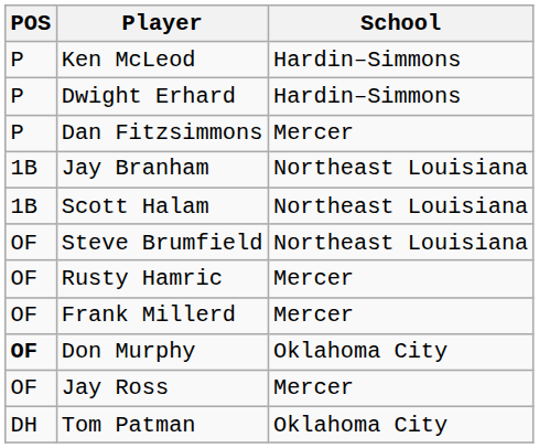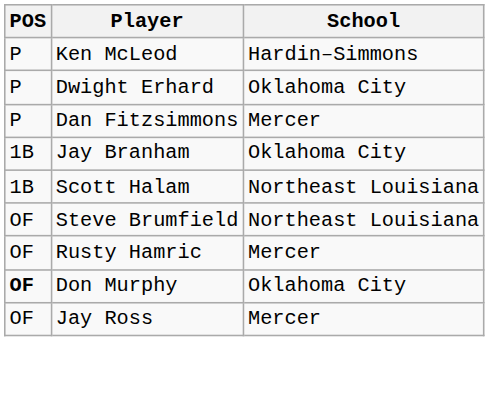Dwight Erhard | School: Hardin–Simmons -> Oklahoma City
Jay Branham | School: Northeast Louisiana -> Oklahoma City
- row: OF | Frank Millerd | Mercer
- row: DH | Tom Patman | Oklahoma City
